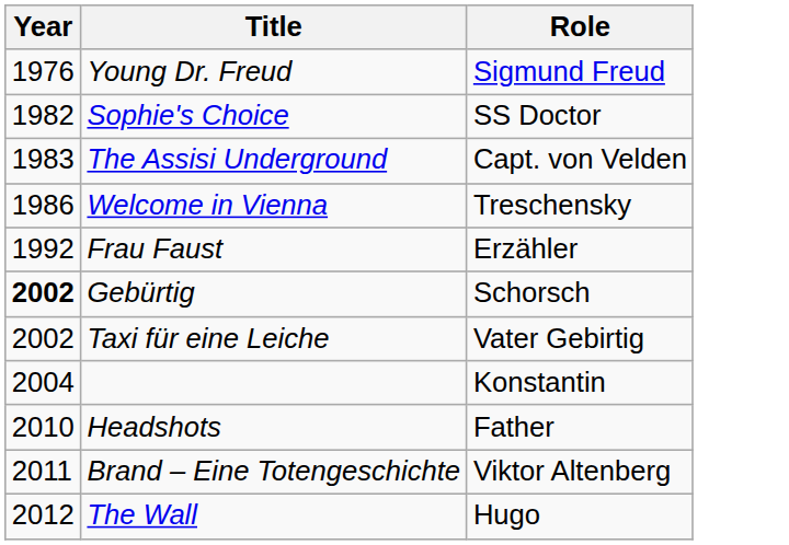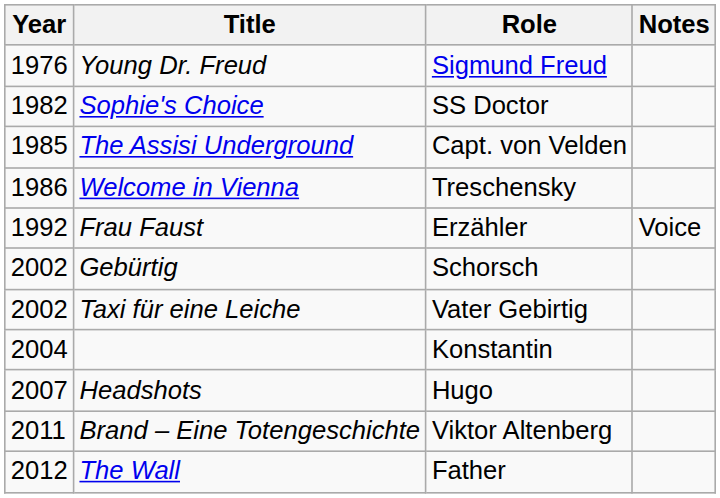+ column: Notes | Voice
The Assisi Underground | Year: 1983 -> 1985
Gebürtig | Year: bold -> normal
Headshots | Year: 2010 -> 2007
Headshots | Role: Father -> Hugo
The Wall | Role: Hugo -> Father
